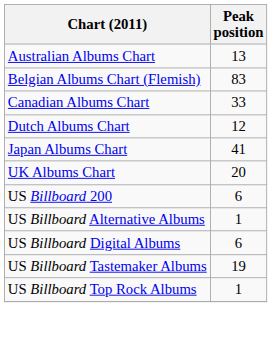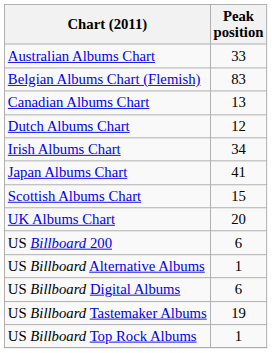Australian Albums Chart | Peak position: 13 -> 33
Canadian Albums Chart | Peak position: 33 -> 13
+ row: Irish Albums Chart | 34
+ row: Scottish Albums Chart | 15
